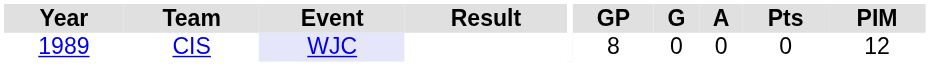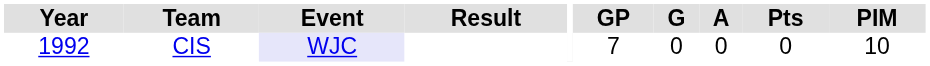CIS | Year: 1989 -> 1992
CIS | GP: 8 -> 7
CIS | PIM: 12 -> 10
